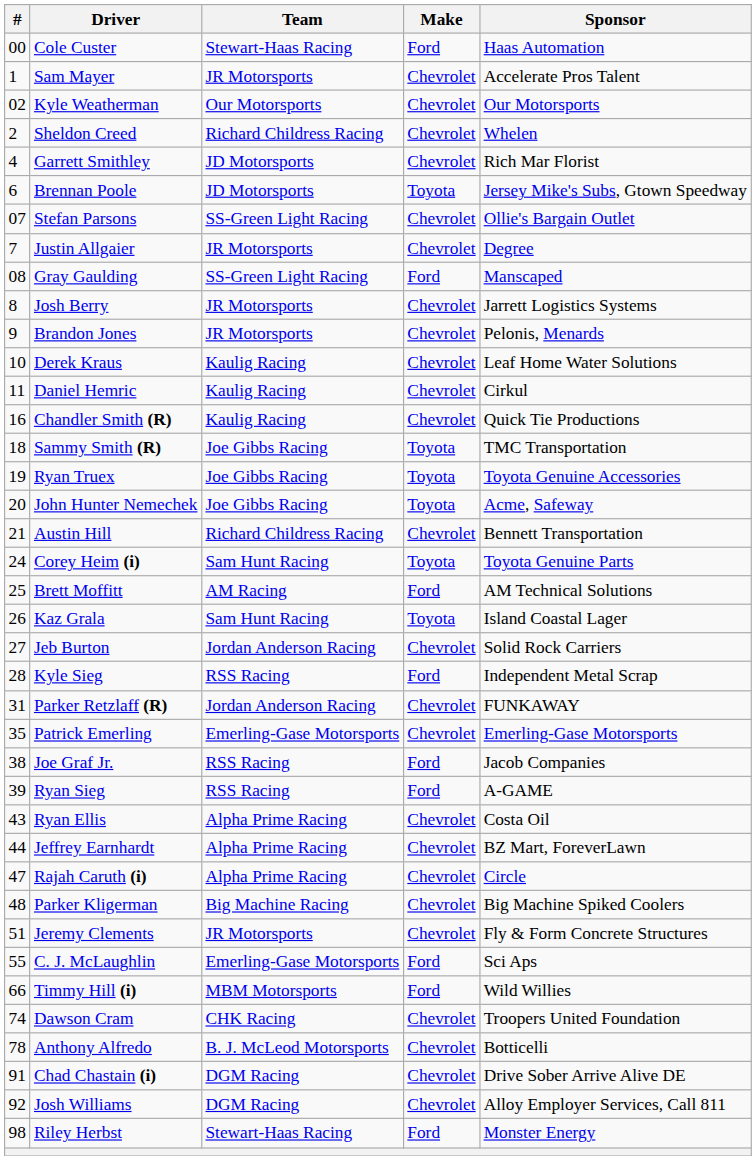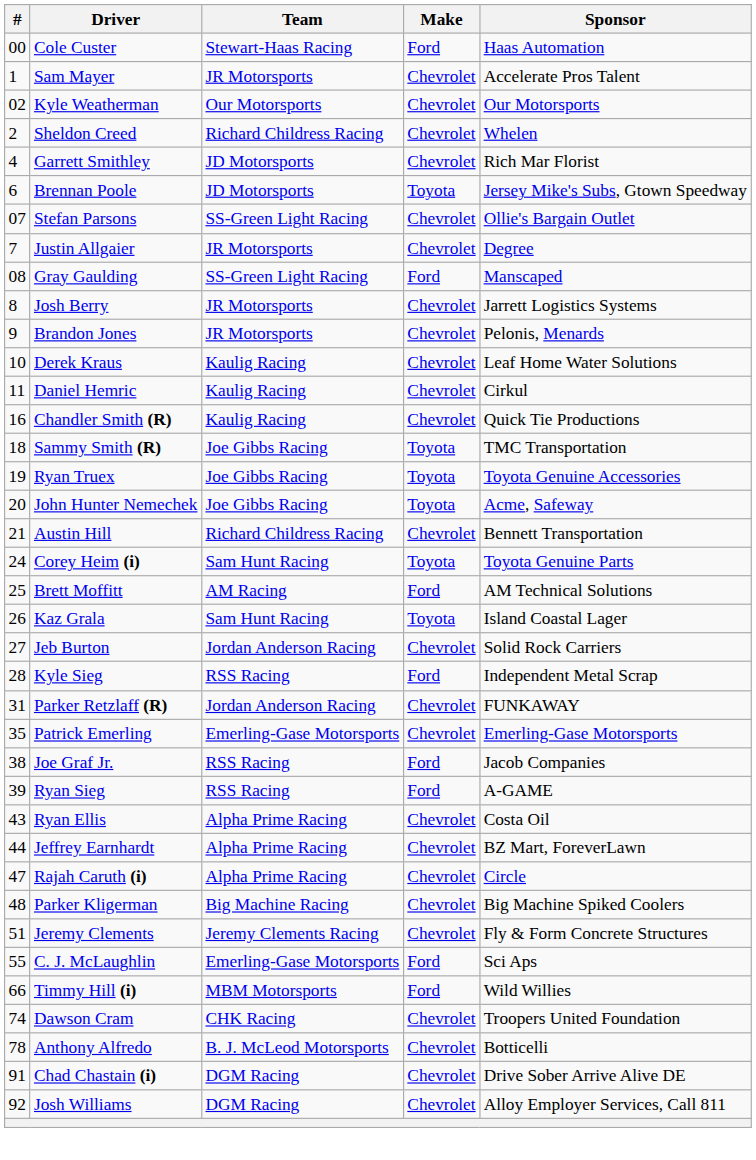Jeremy Clements | Team: JR Motorsports -> Jeremy Clements Racing
- row: 98 | Riley Herbst | Stewart-Haas Racing | Ford | Monster Energy
